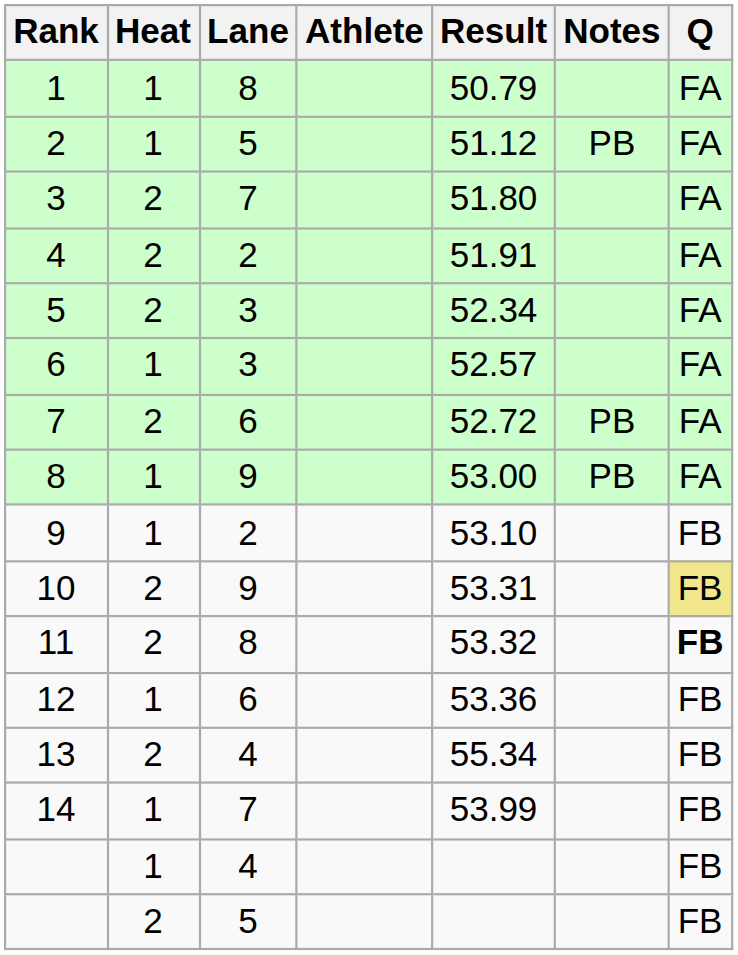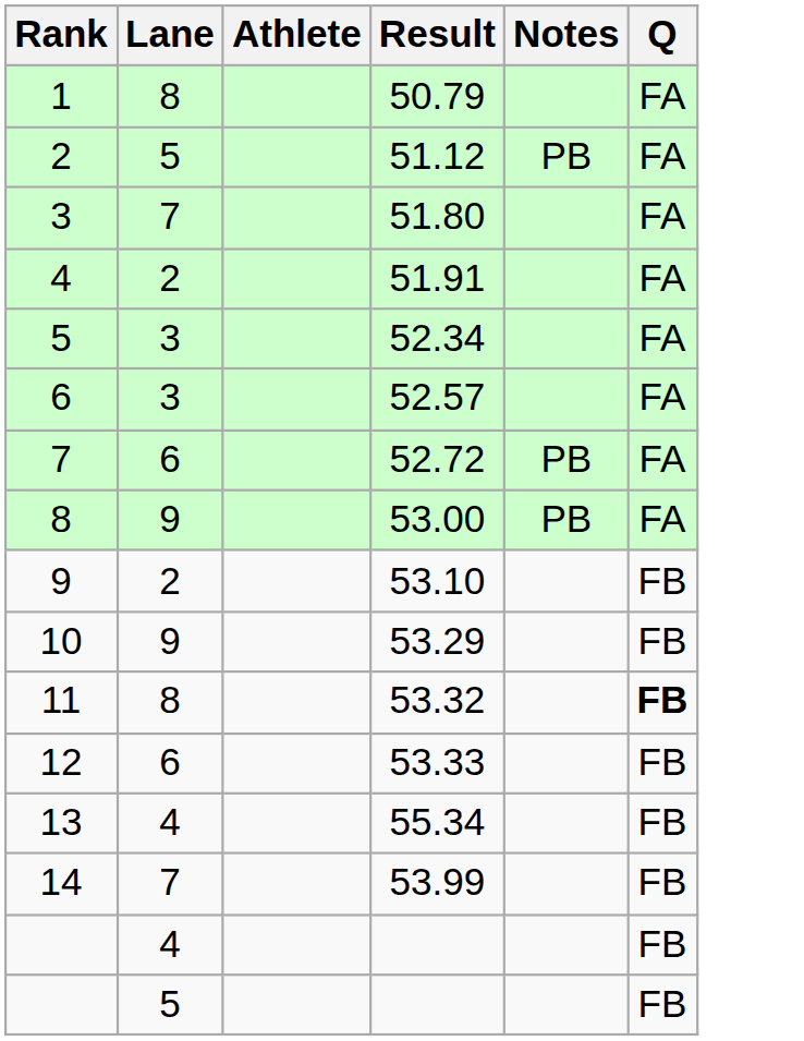- column: Heat | 1 | 1 | 2 | 2 | 2 | 1 | 2 | 1 | 1 | 2 | 2 | 1 | 2 | 1 | 1 | 2
10 | Result: 53.31 -> 53.29
10 | Q: khaki background -> no background
12 | Result: 53.36 -> 53.33
